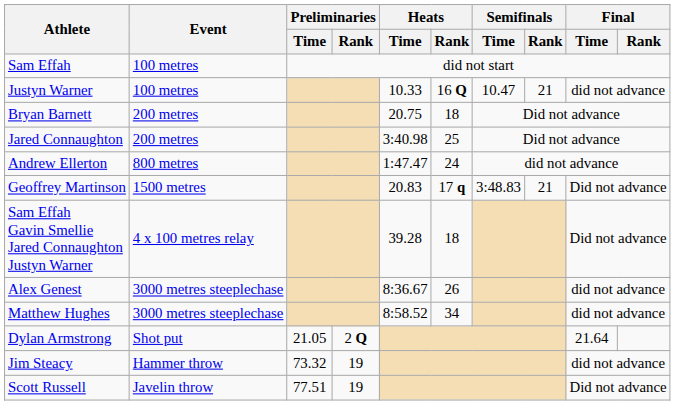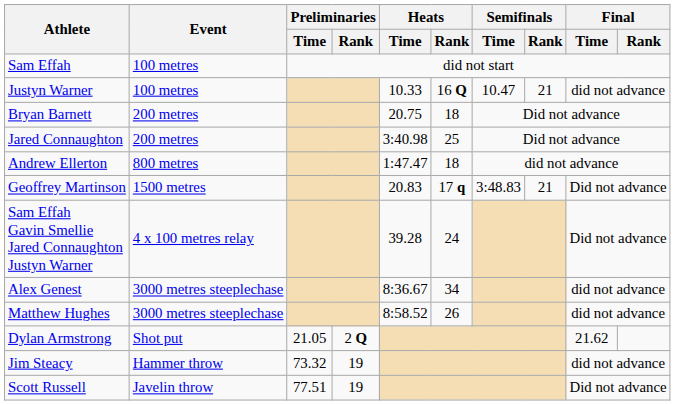Andrew Ellerton | Heats / Rank: 24 -> 18
Sam Effah Gavin Smellie Jared Connaughton Justyn Warner | Heats / Rank: 18 -> 24
Alex Genest | Heats / Rank: 26 -> 34
Matthew Hughes | Heats / Rank: 34 -> 26
Dylan Armstrong | Final / Time: 21.64 -> 21.62
